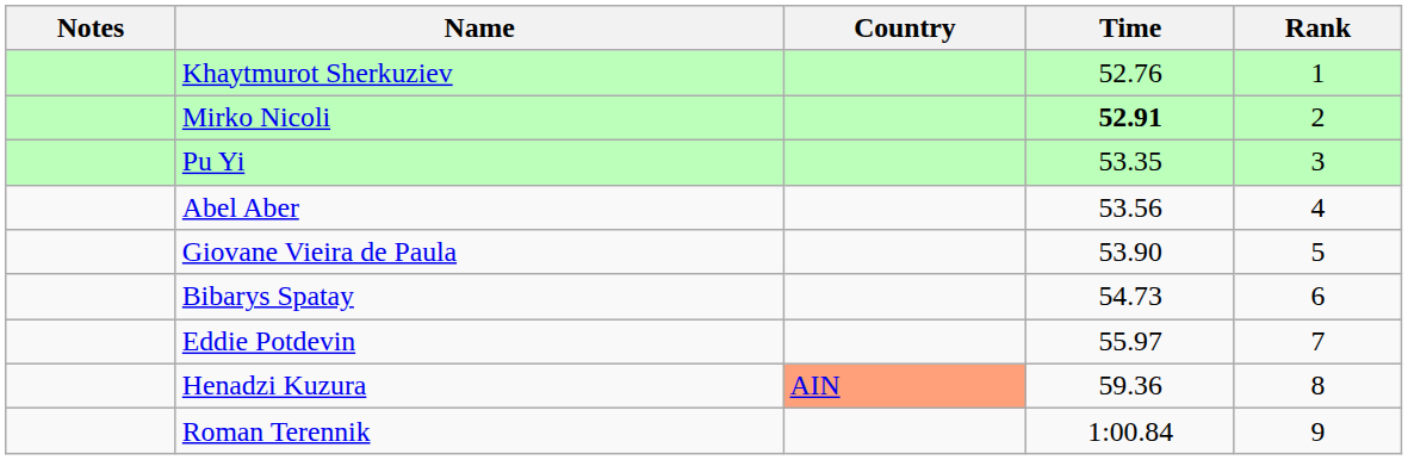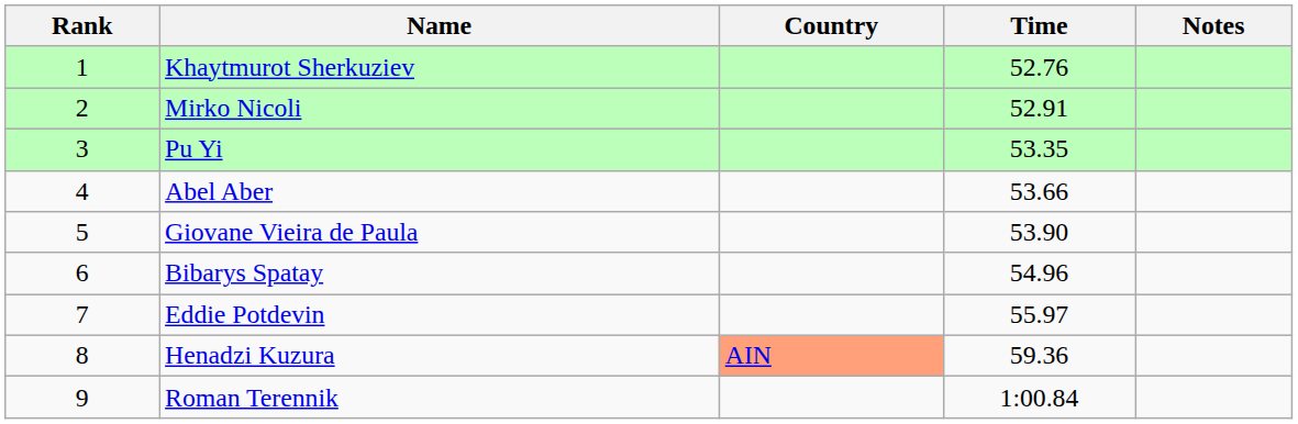columns swapped: Rank <-> Notes
Mirko Nicoli | Time: bold -> normal
Abel Aber | Time: 53.56 -> 53.66
Bibarys Spatay | Time: 54.73 -> 54.96
